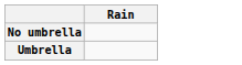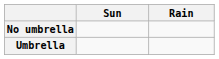+ column: Sun
